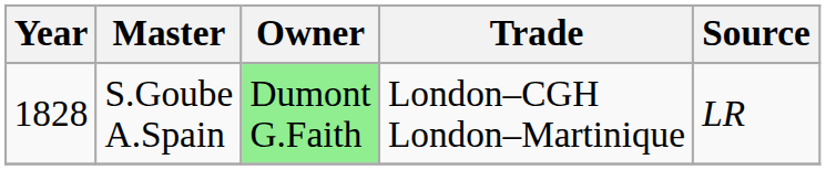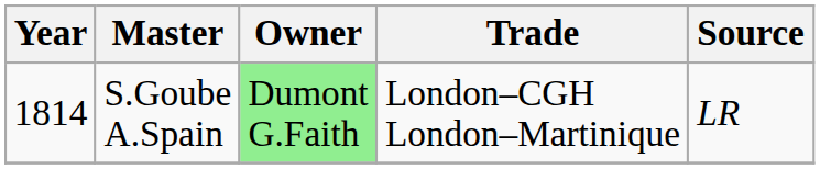S.Goube A.Spain | Year: 1828 -> 1814
